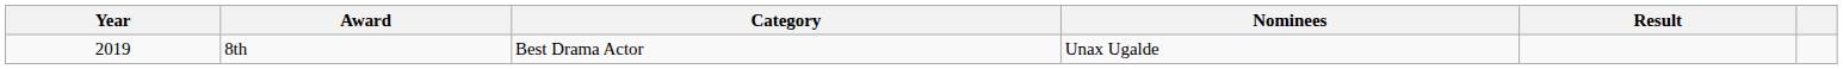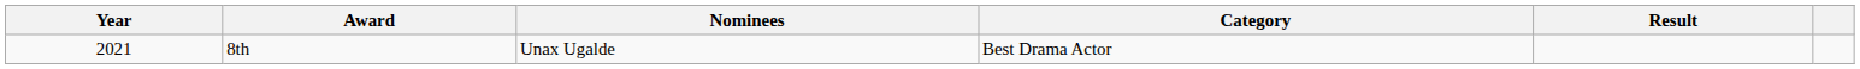columns swapped: Category <-> Nominees
8th | Year: 2019 -> 2021
